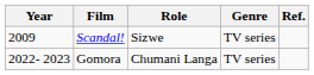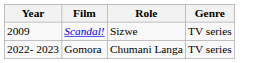- column: Ref.
